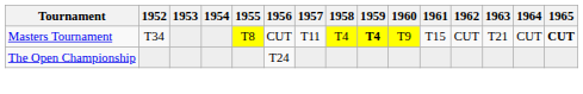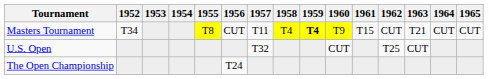Masters Tournament | 1965: bold -> normal
+ row: U.S. Open | T32 | CUT | T25 | CUT
